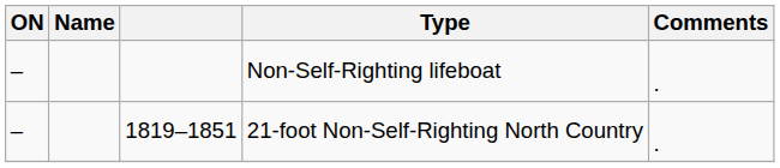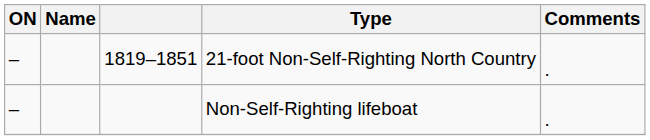rows swapped: Non-Self-Righting lifeboat <-> 21-foot Non-Self-Righting North Country
